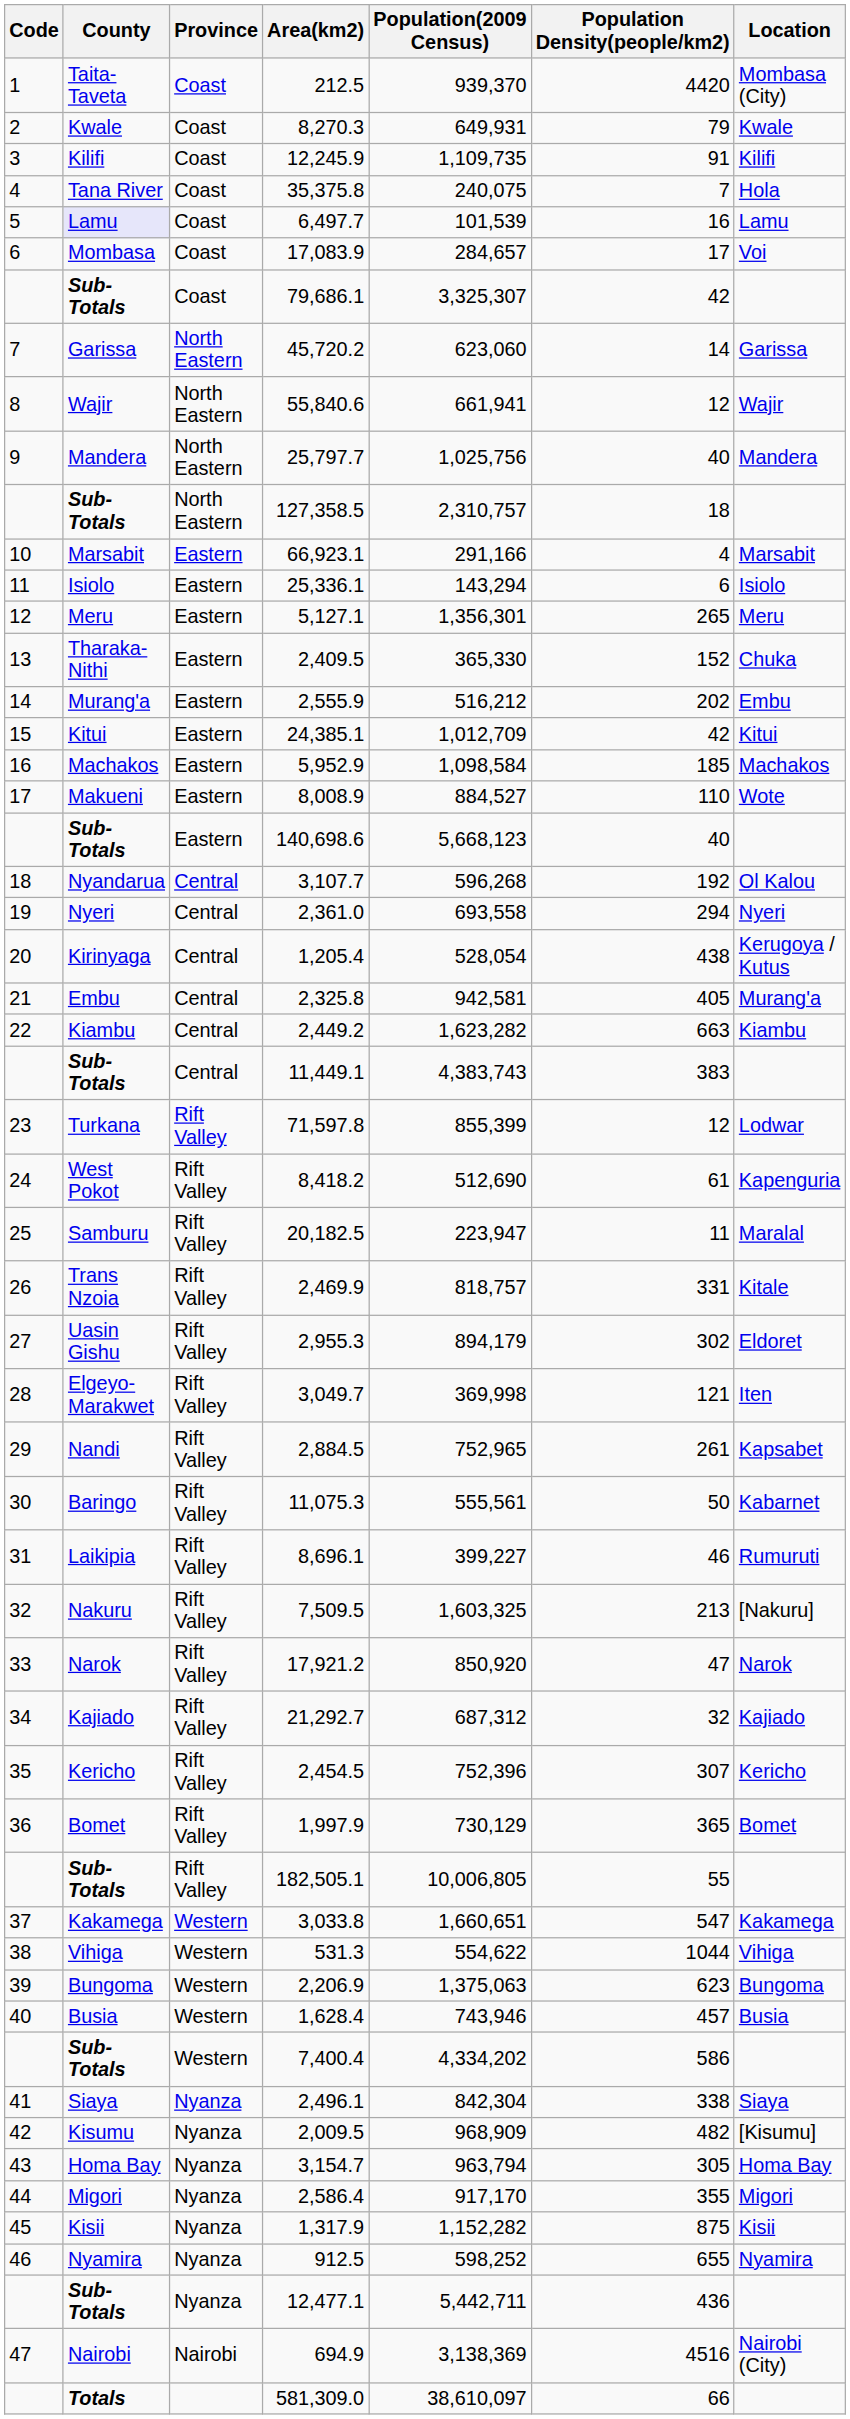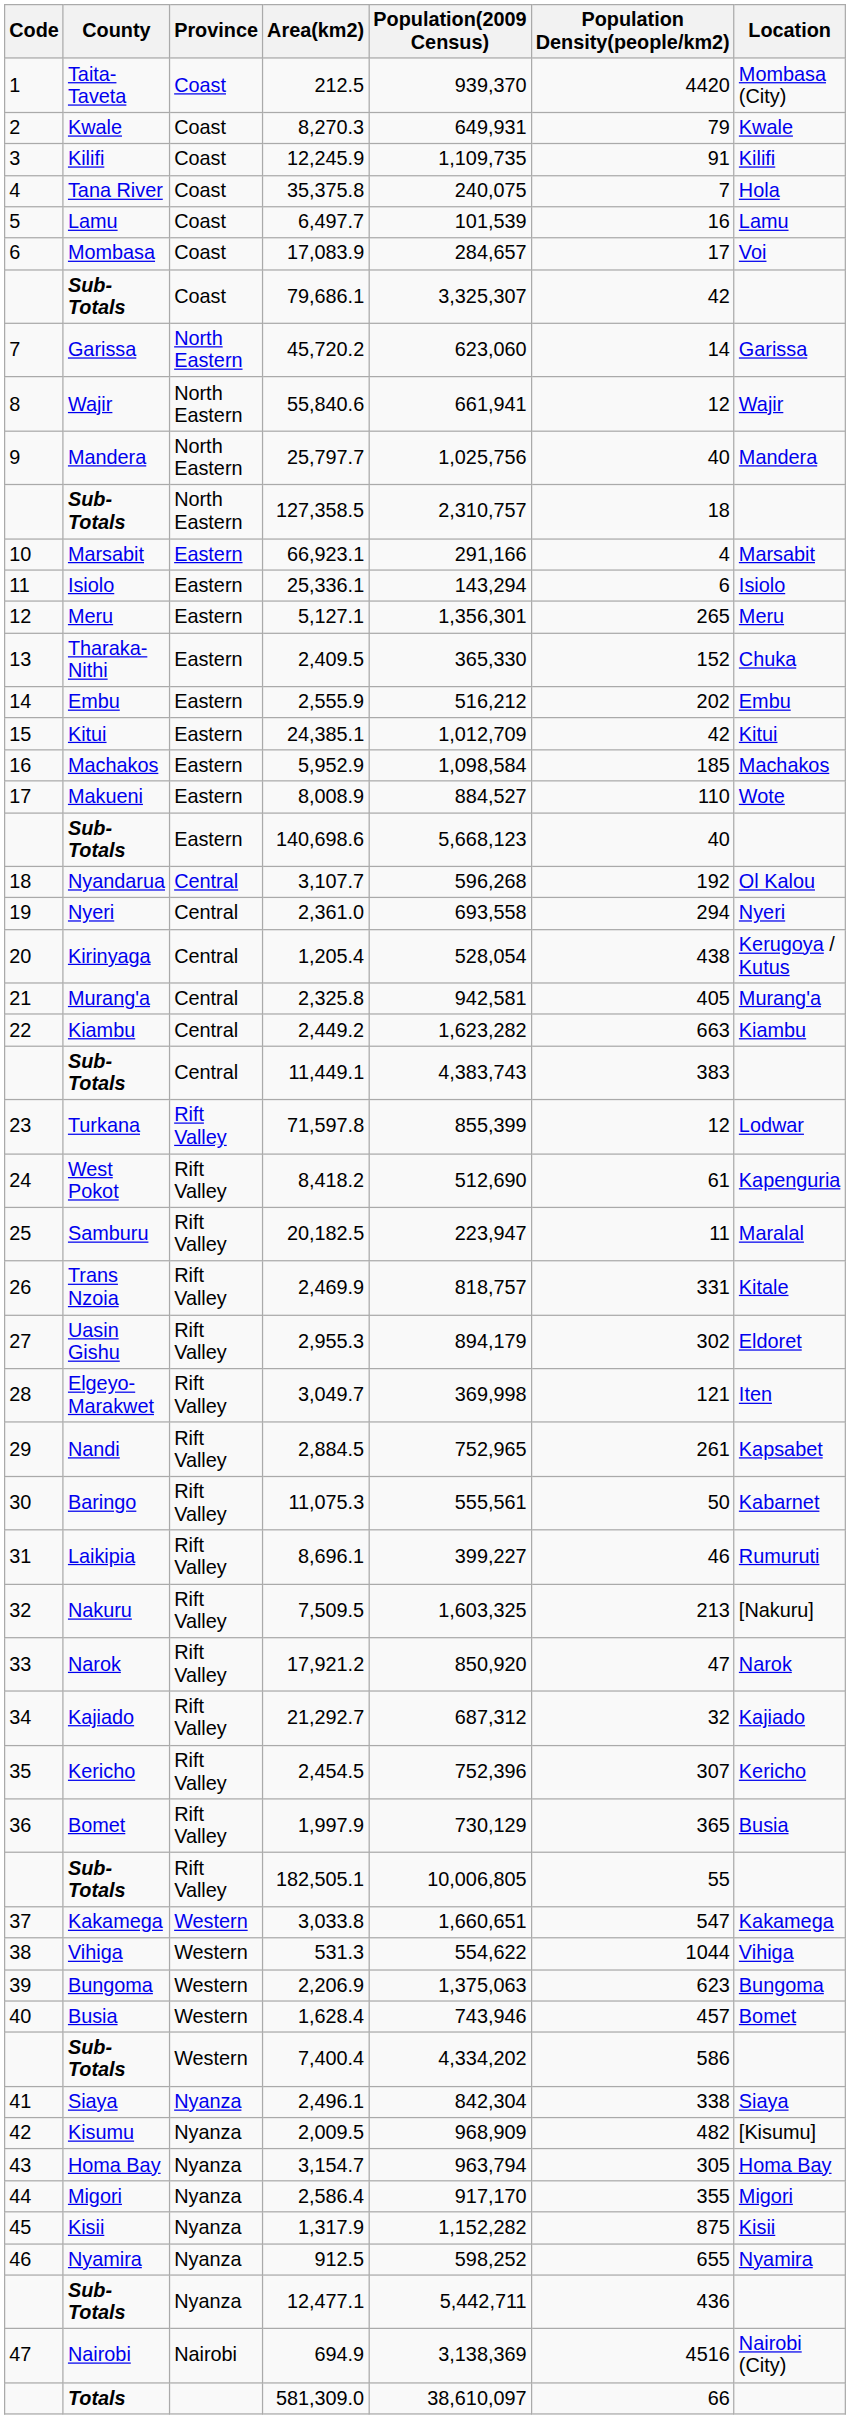6,497.7 | County: lavender background -> no background
2,555.9 | County: Murang'a -> Embu
2,325.8 | County: Embu -> Murang'a
1,997.9 | Location: Bomet -> Busia
1,628.4 | Location: Busia -> Bomet
